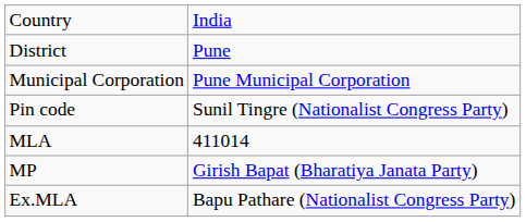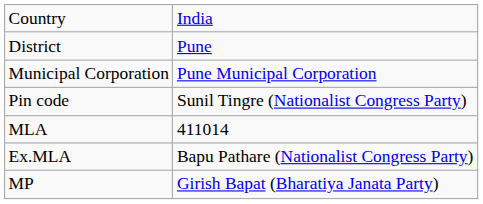rows swapped: Ex.MLA <-> MP
